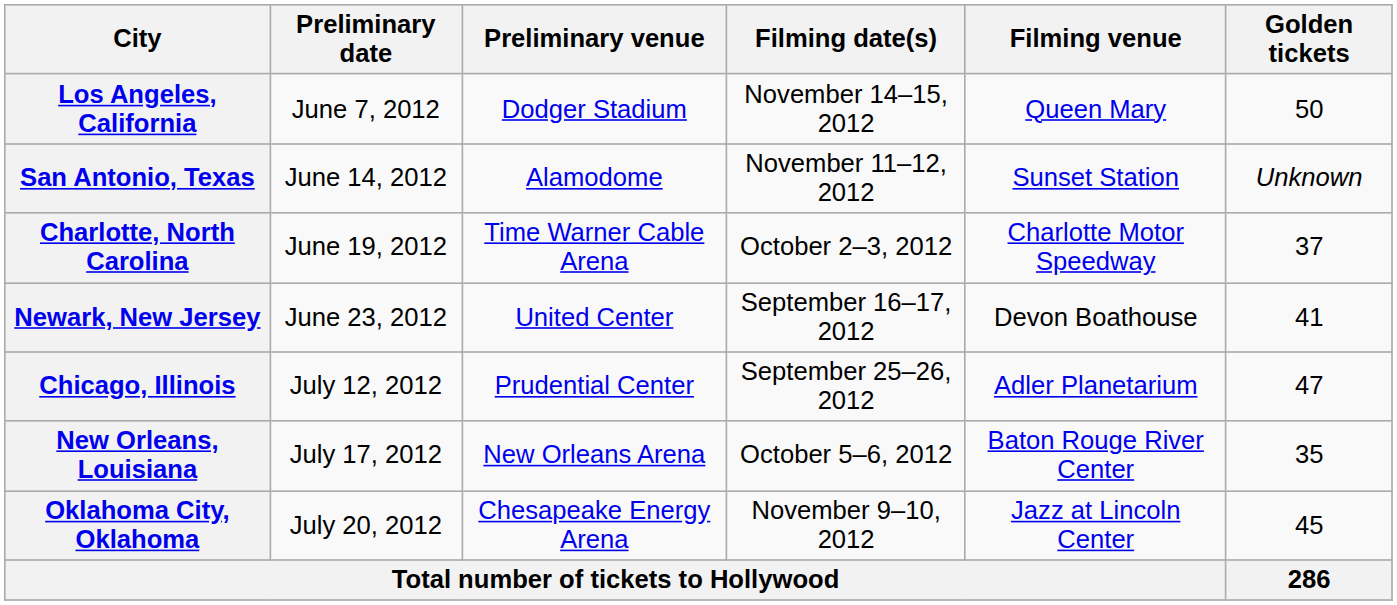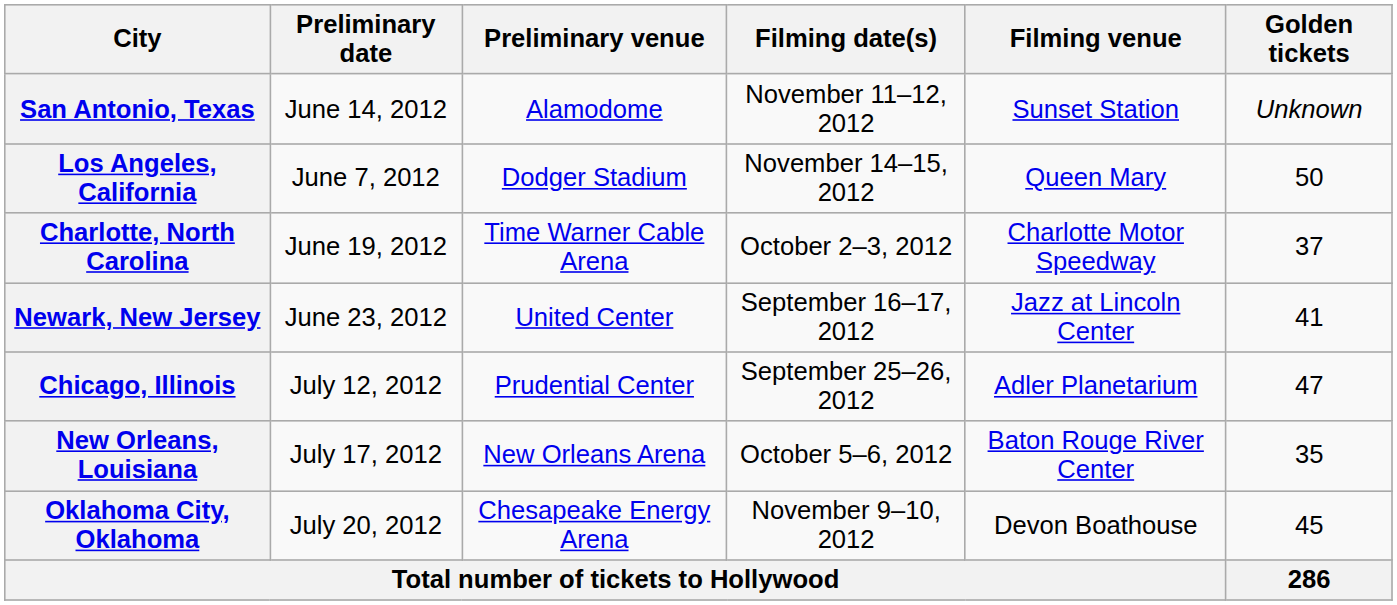rows swapped: Los Angeles, California <-> San Antonio, Texas
Newark, New Jersey | Filming venue: Devon Boathouse -> Jazz at Lincoln Center
Oklahoma City, Oklahoma | Filming venue: Jazz at Lincoln Center -> Devon Boathouse
